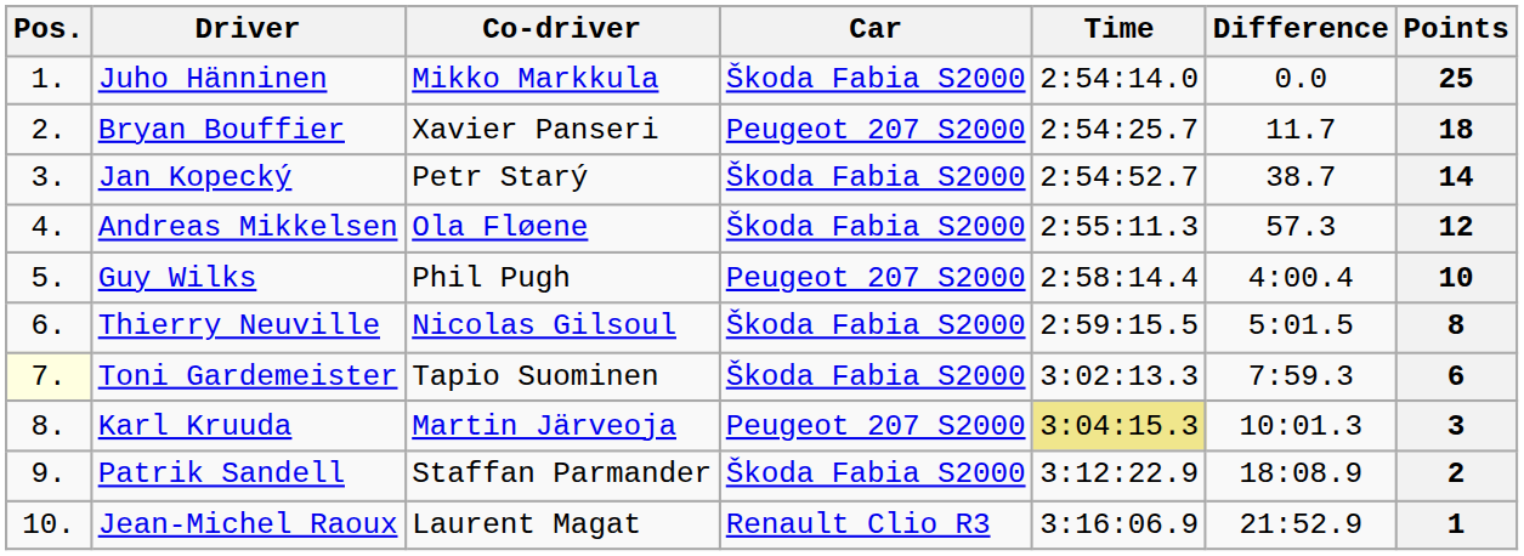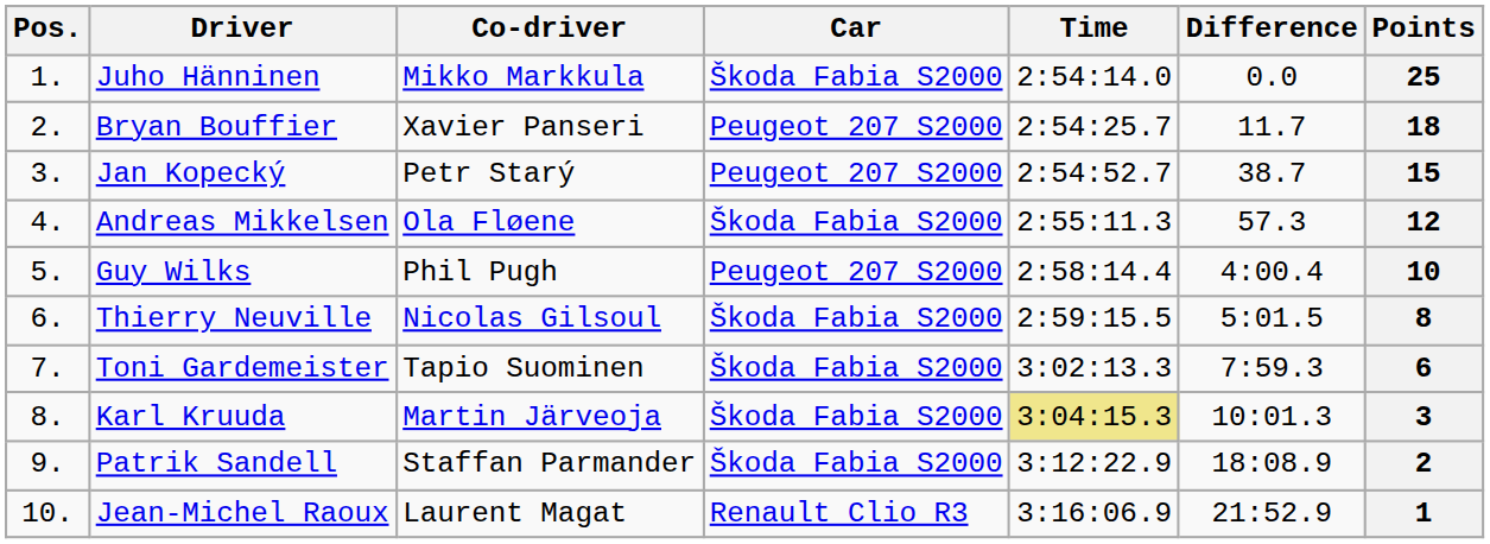Jan Kopecký | Car: Škoda Fabia S2000 -> Peugeot 207 S2000
Jan Kopecký | Points: 14 -> 15
Toni Gardemeister | Pos.: lightyellow background -> no background
Karl Kruuda | Car: Peugeot 207 S2000 -> Škoda Fabia S2000
